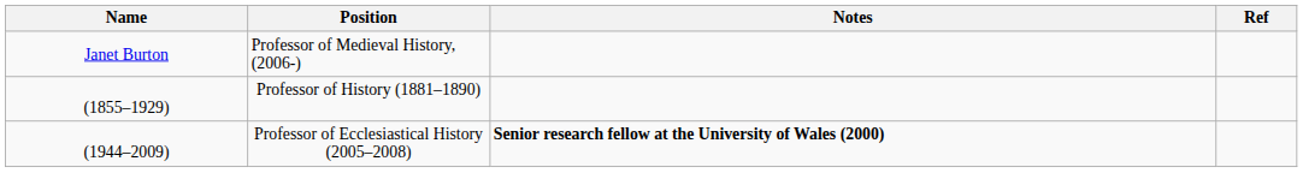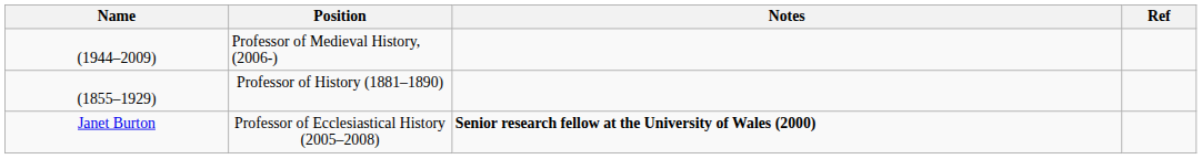Professor of Medieval History, (2006-) | Name: Janet Burton -> (1944–2009)
Professor of Ecclesiastical History (2005–2008) | Name: (1944–2009) -> Janet Burton
